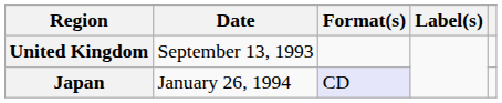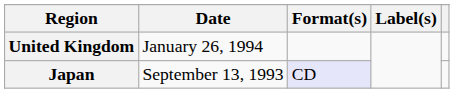United Kingdom | Date: September 13, 1993 -> January 26, 1994
Japan | Date: January 26, 1994 -> September 13, 1993
